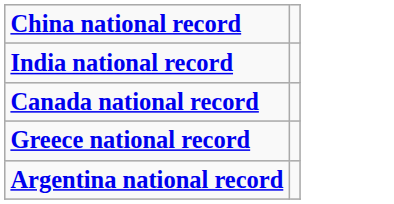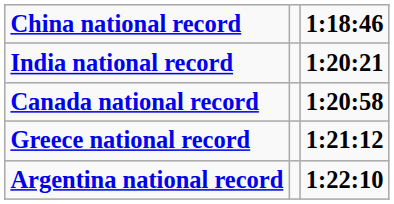+ column: 1:18:46 | 1:20:21 | 1:20:58 | 1:21:12 | 1:22:10
